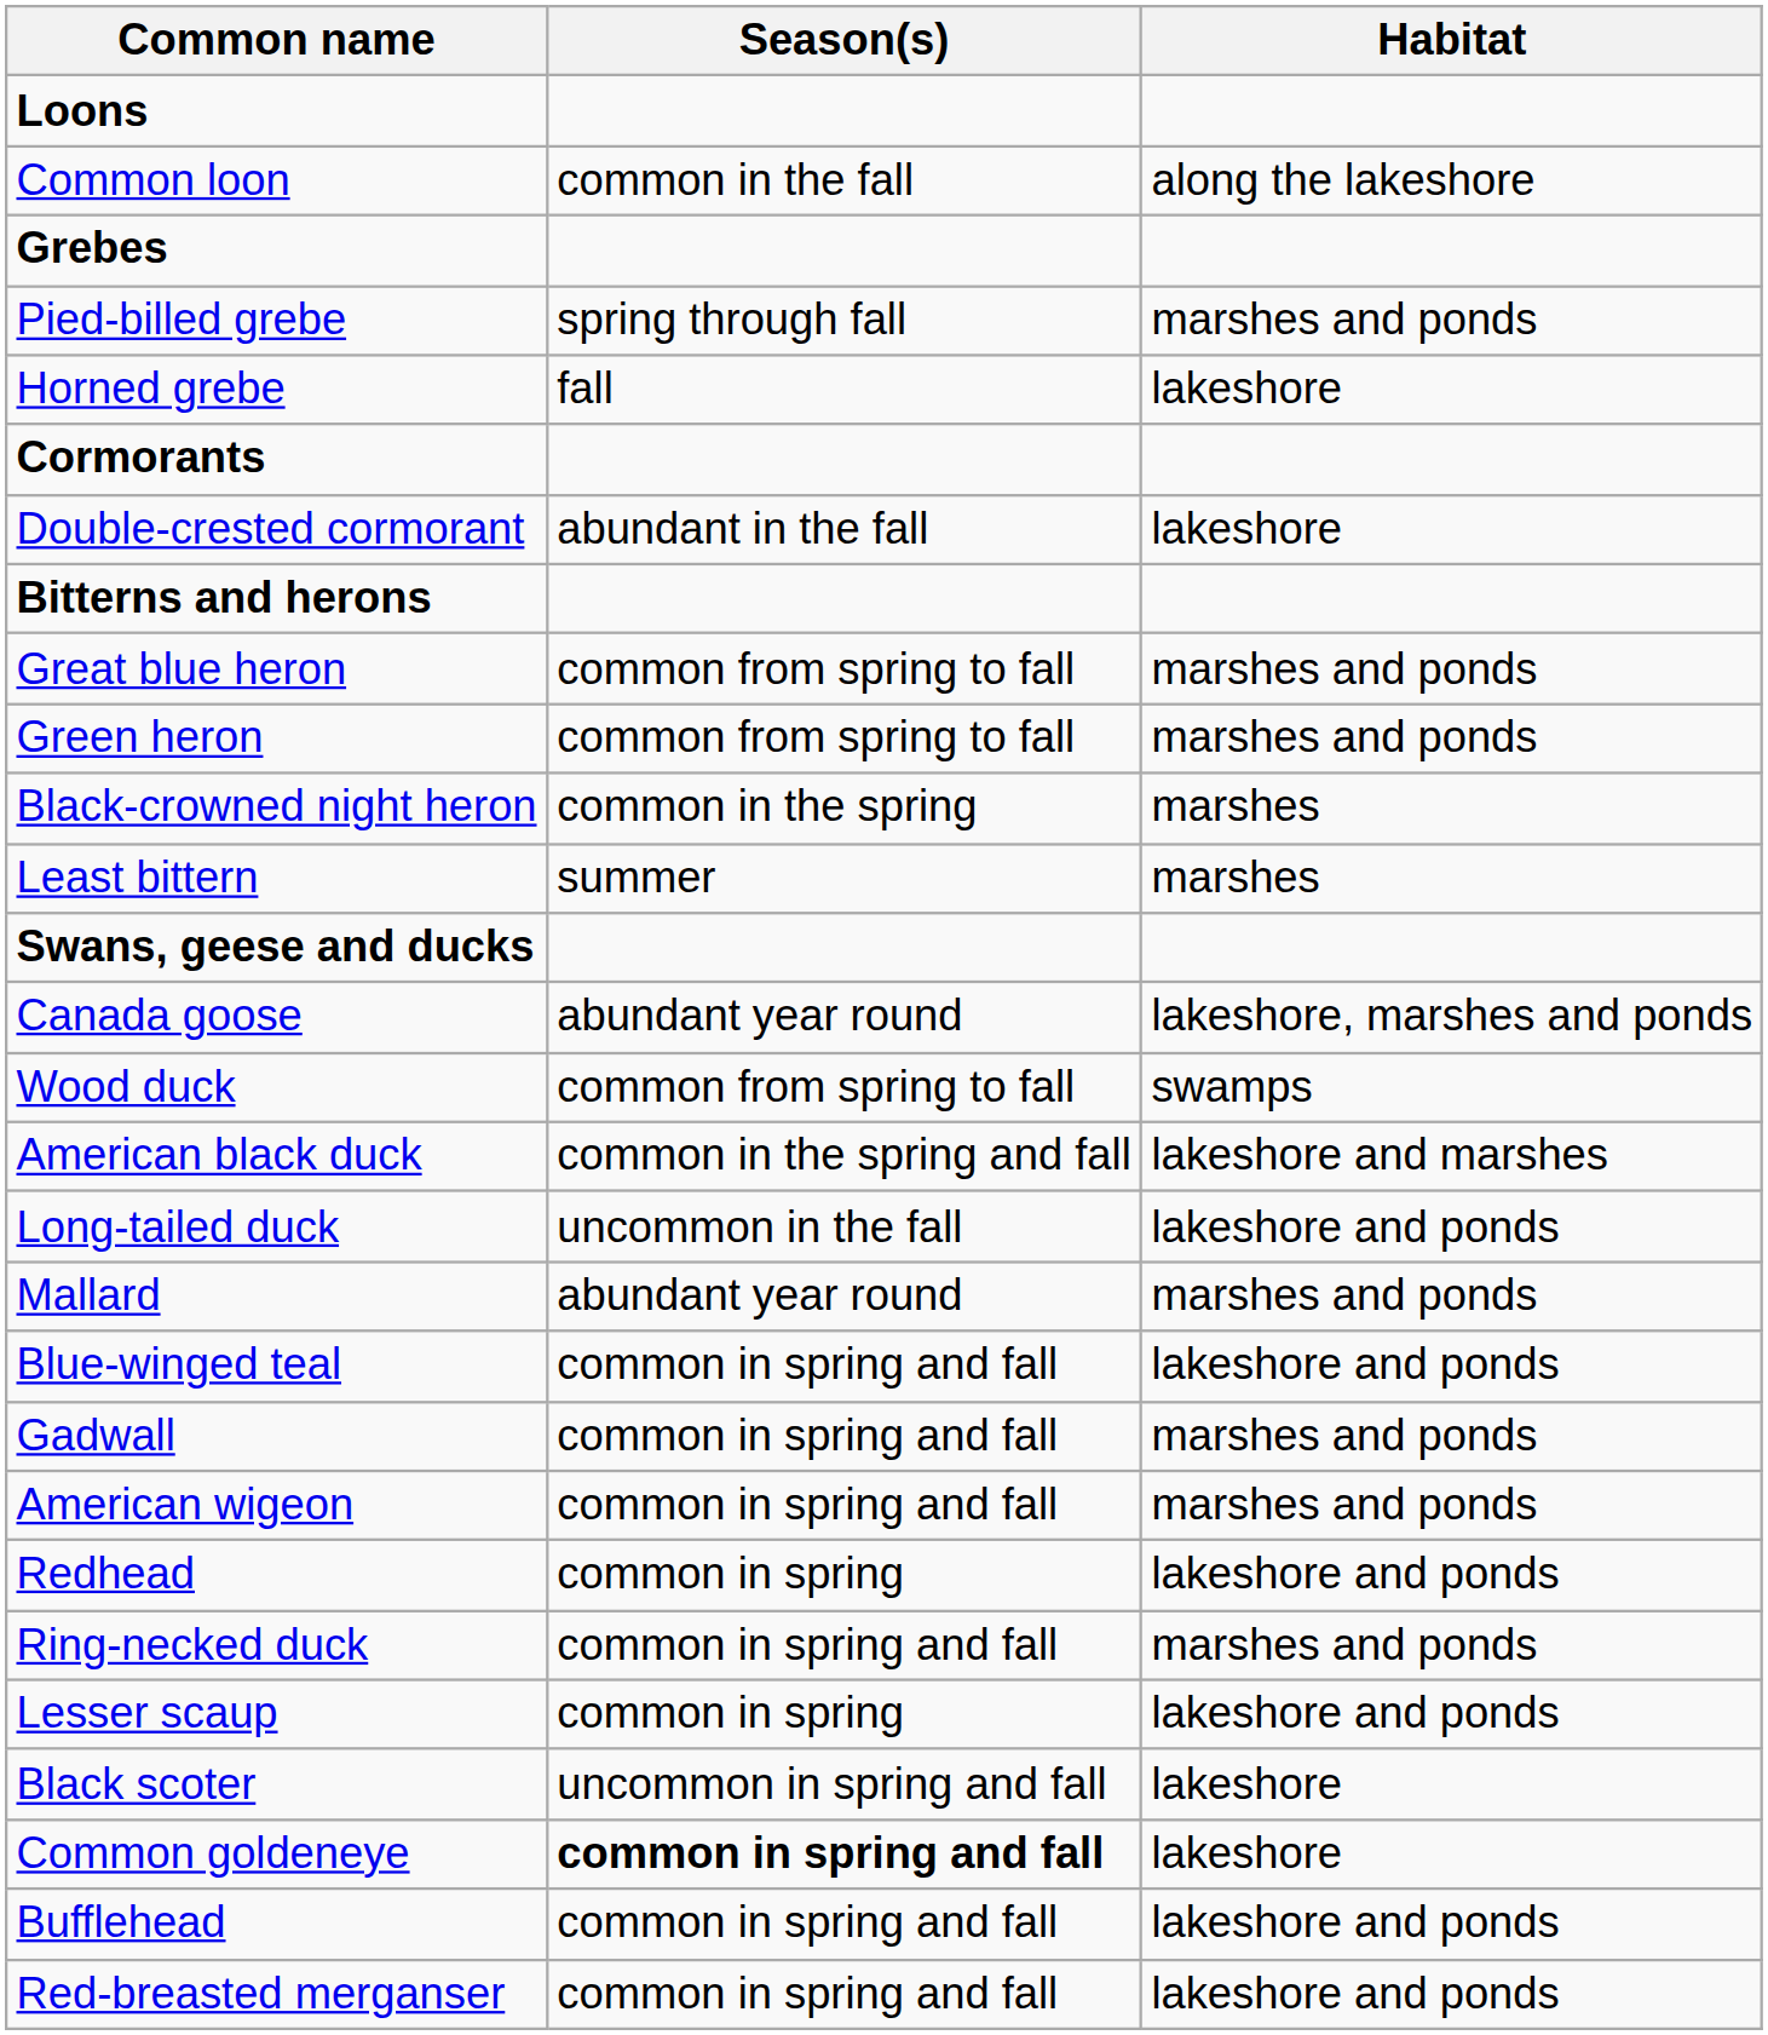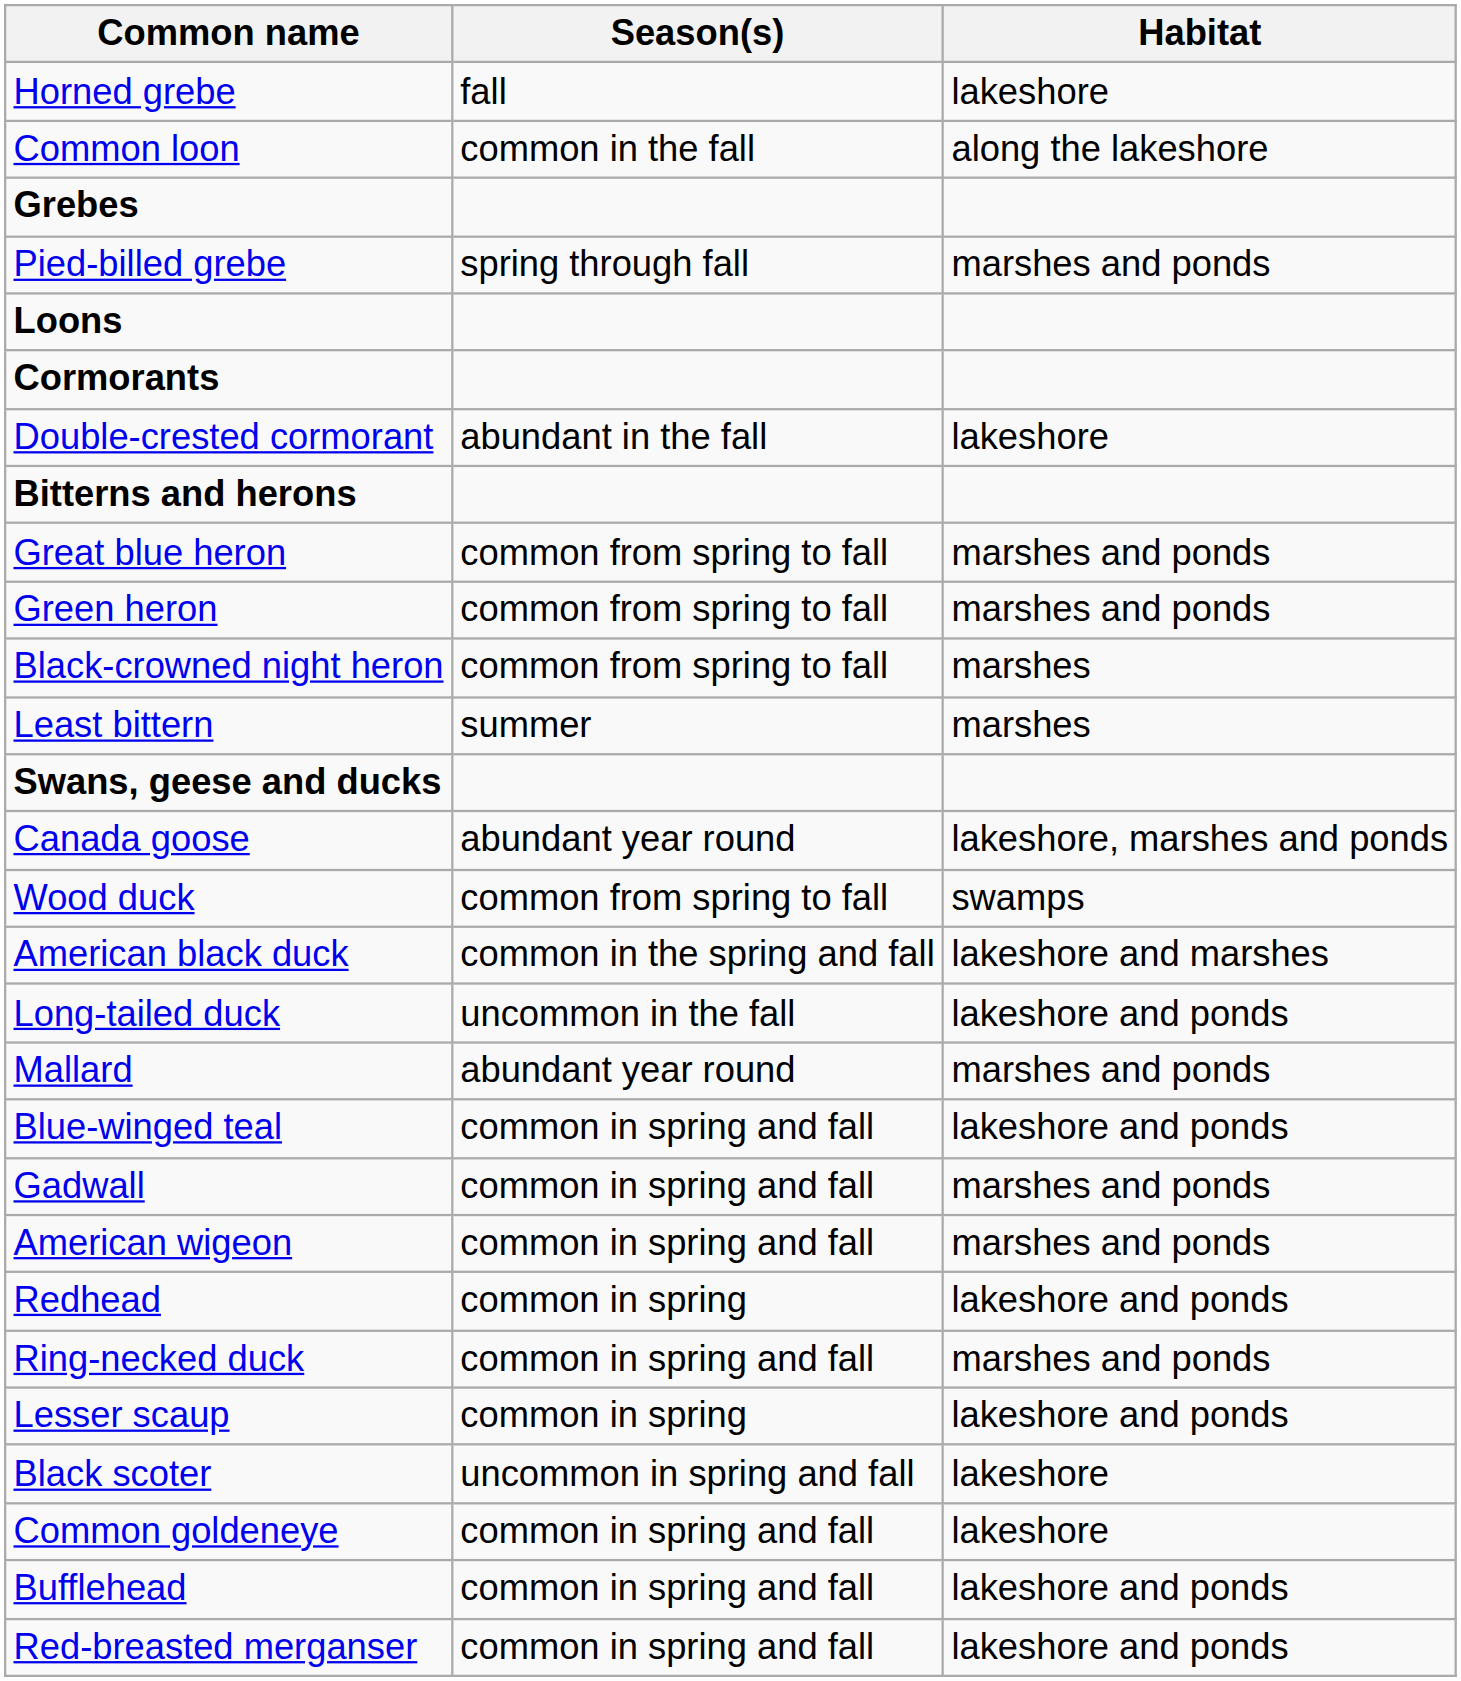rows swapped: Loons <-> Horned grebe
Black-crowned night heron | Season(s): common in the spring -> common from spring to fall
Common goldeneye | Season(s): bold -> normal
